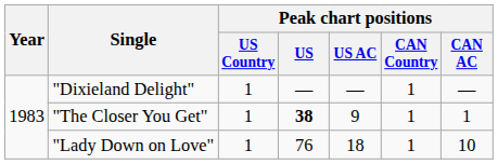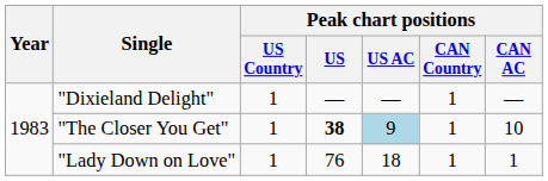"The Closer You Get" | Peak chart positions / US AC: no background -> lightblue background
"The Closer You Get" | Peak chart positions / CAN AC: 1 -> 10
"Lady Down on Love" | Peak chart positions / CAN AC: 10 -> 1
